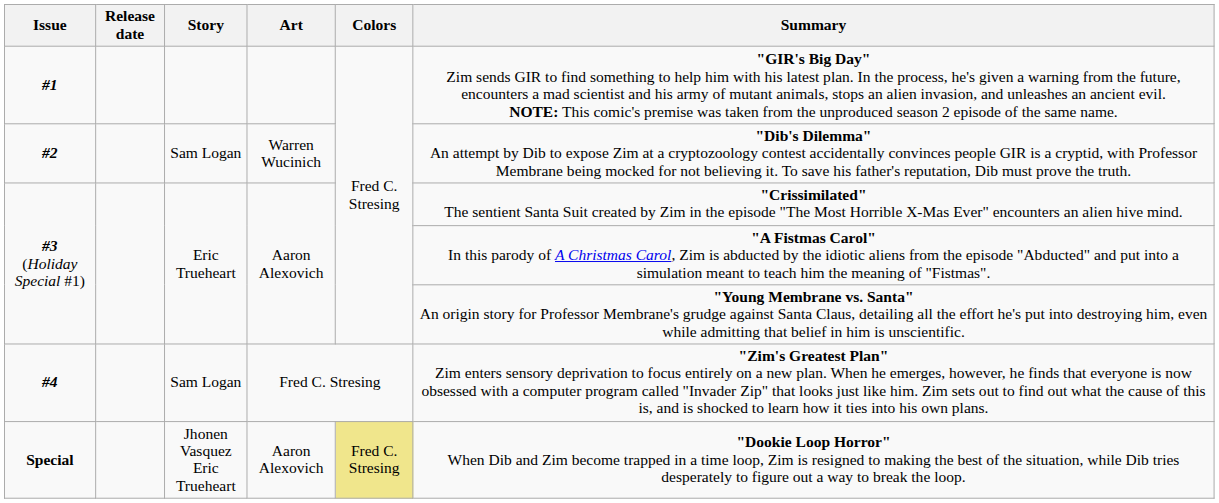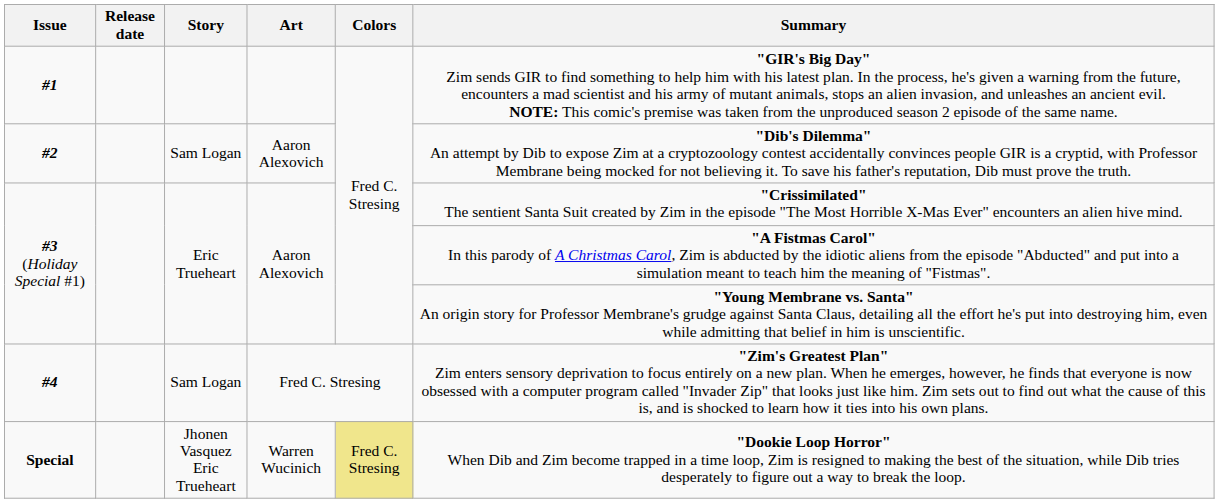#2 | Art: Warren Wucinich -> Aaron Alexovich
Special | Art: Aaron Alexovich -> Warren Wucinich
